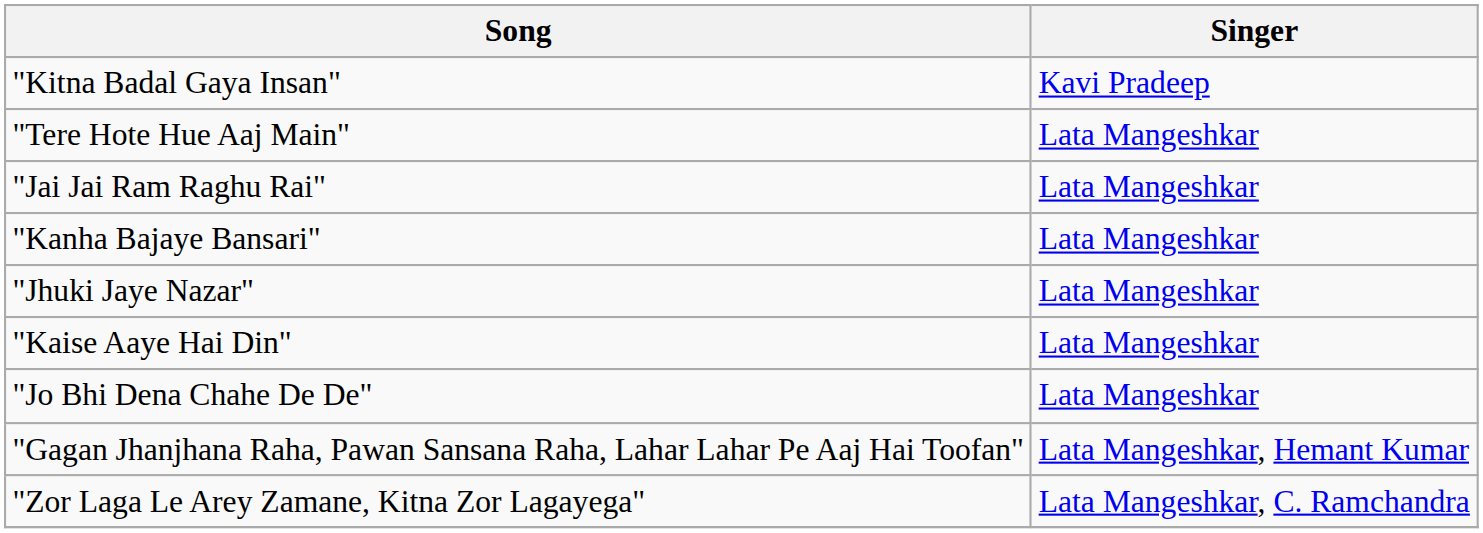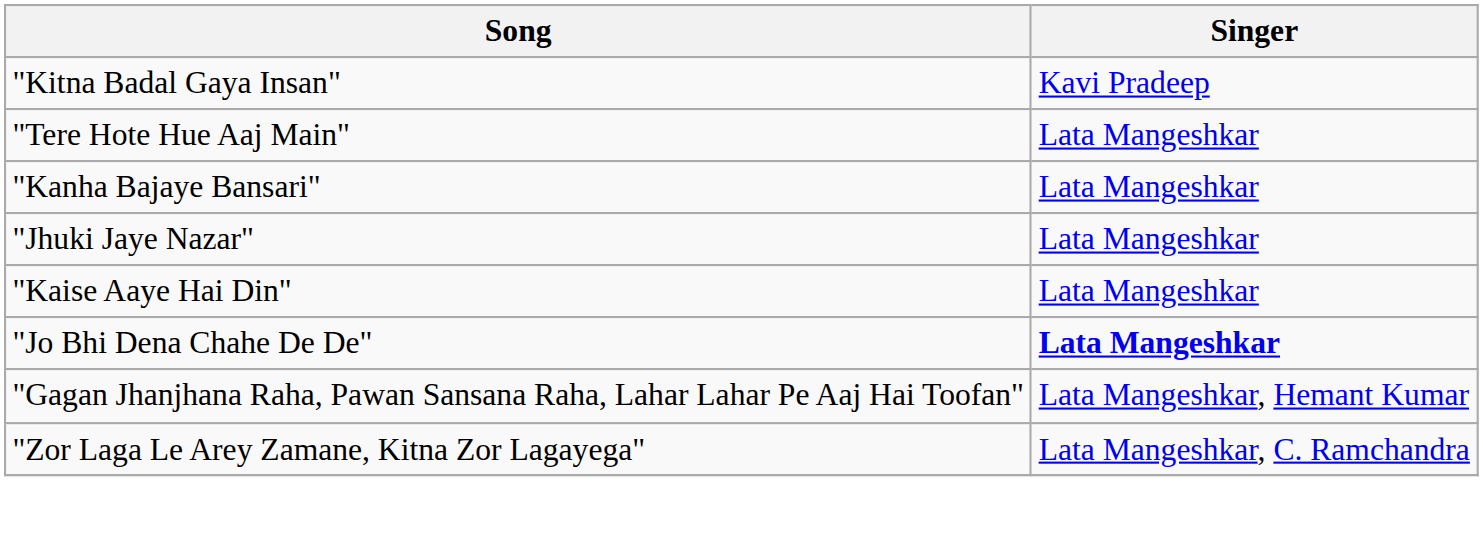- row: "Jai Jai Ram Raghu Rai" | Lata Mangeshkar
"Jo Bhi Dena Chahe De De" | Singer: normal -> bold
